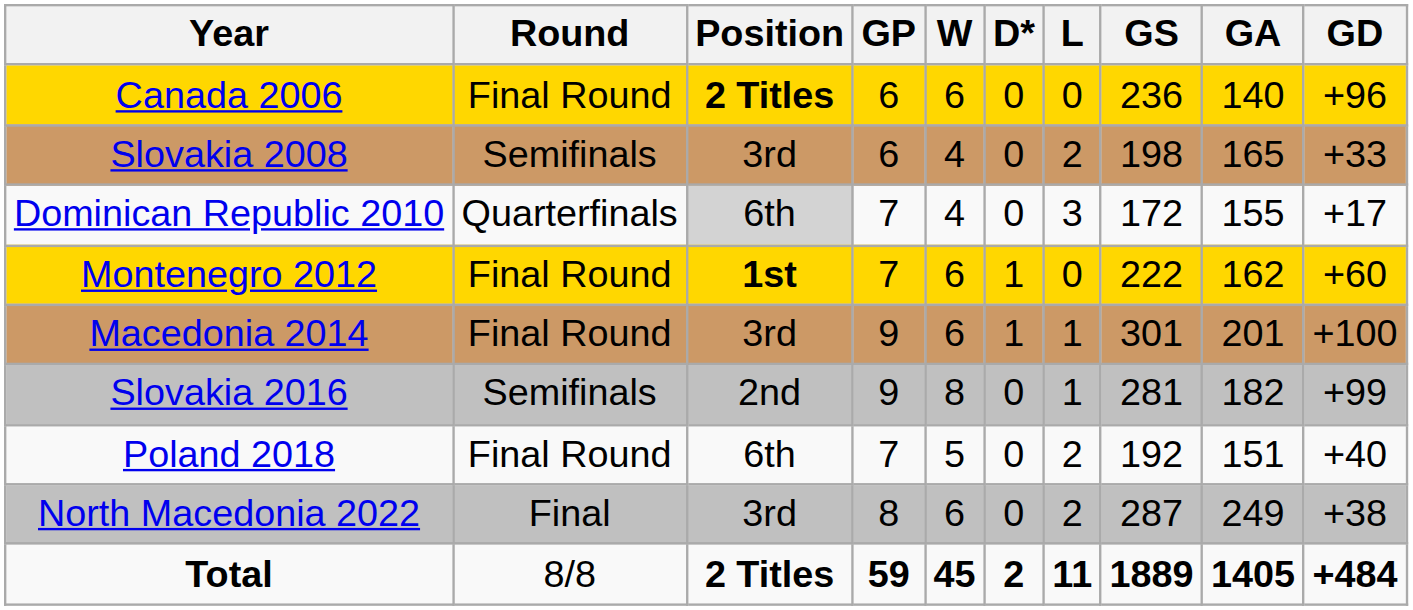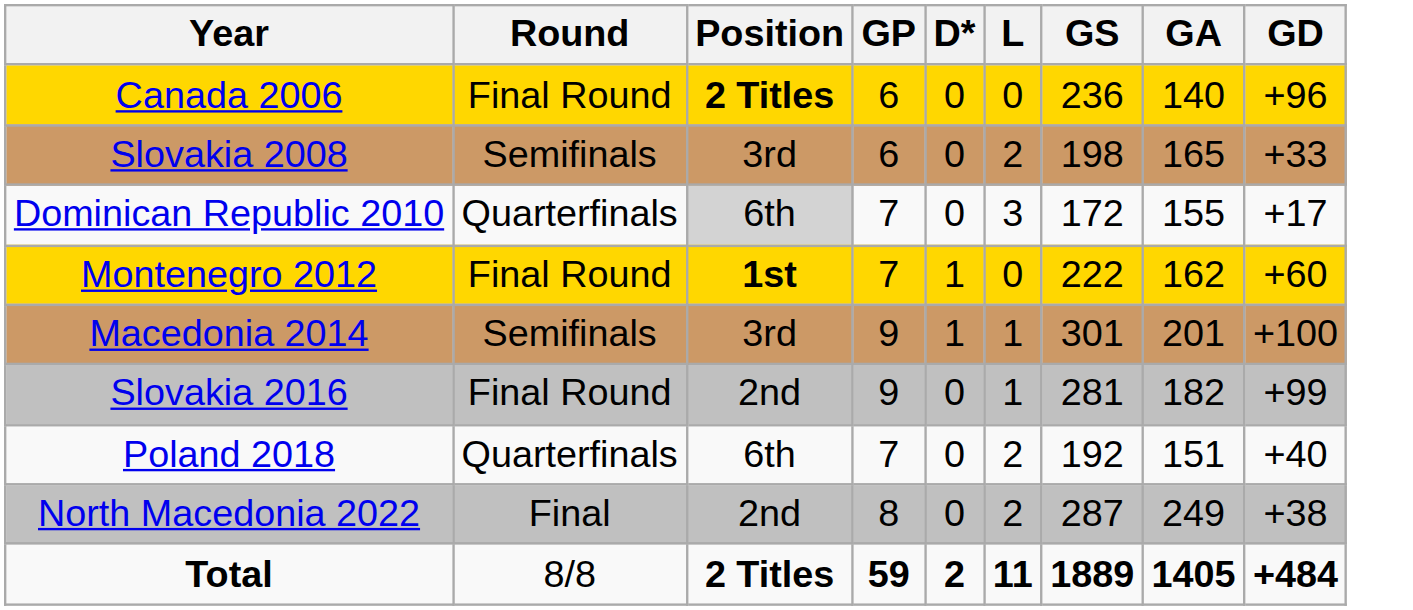- column: W | 6 | 4 | 4 | 6 | 6 | 8 | 5 | 6 | 45
Macedonia 2014 | Round: Final Round -> Semifinals
Slovakia 2016 | Round: Semifinals -> Final Round
Poland 2018 | Round: Final Round -> Quarterfinals
North Macedonia 2022 | Position: 3rd -> 2nd
